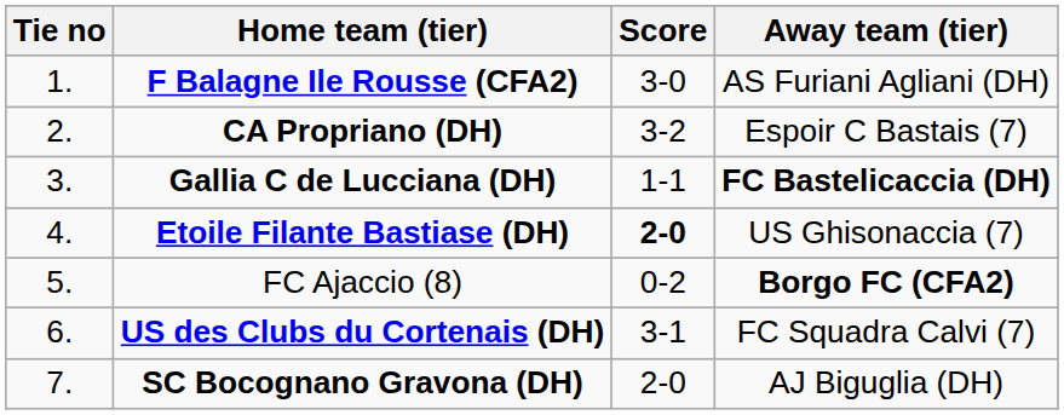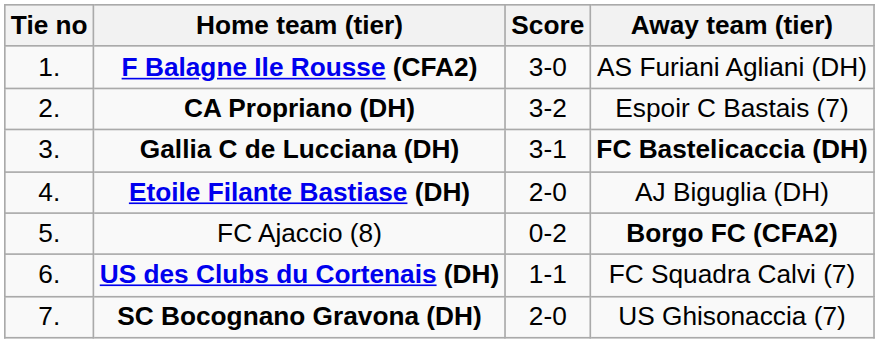Gallia C de Lucciana (DH) | Score: 1-1 -> 3-1
Etoile Filante Bastiase (DH) | Score: bold -> normal
Etoile Filante Bastiase (DH) | Away team (tier): US Ghisonaccia (7) -> AJ Biguglia (DH)
US des Clubs du Cortenais (DH) | Score: 3-1 -> 1-1
SC Bocognano Gravona (DH) | Away team (tier): AJ Biguglia (DH) -> US Ghisonaccia (7)
